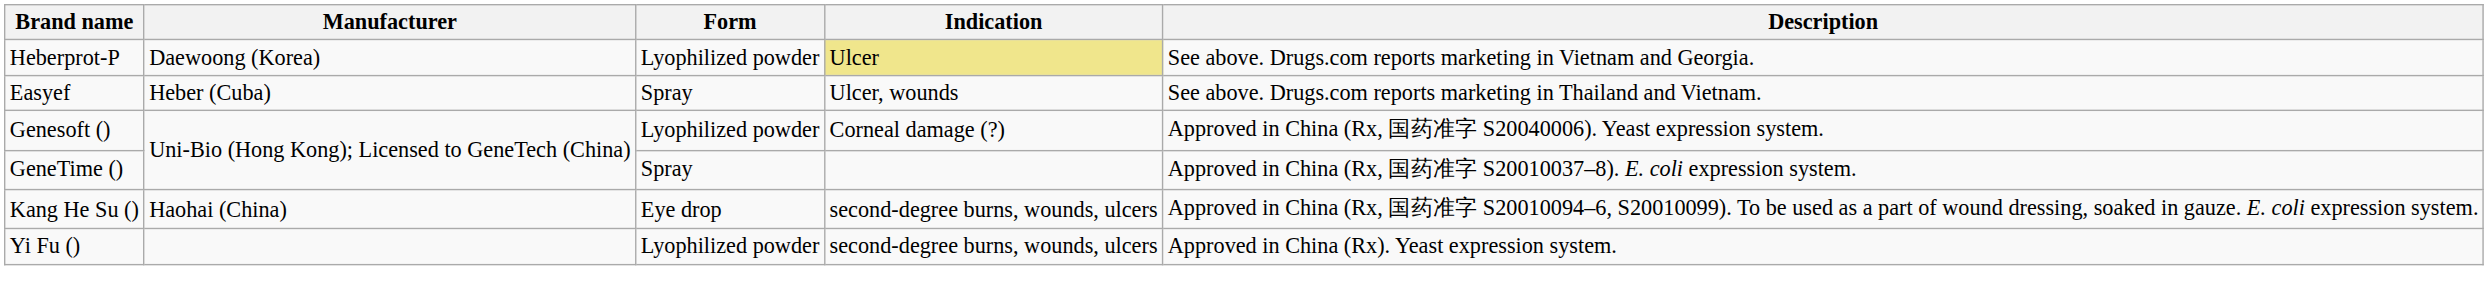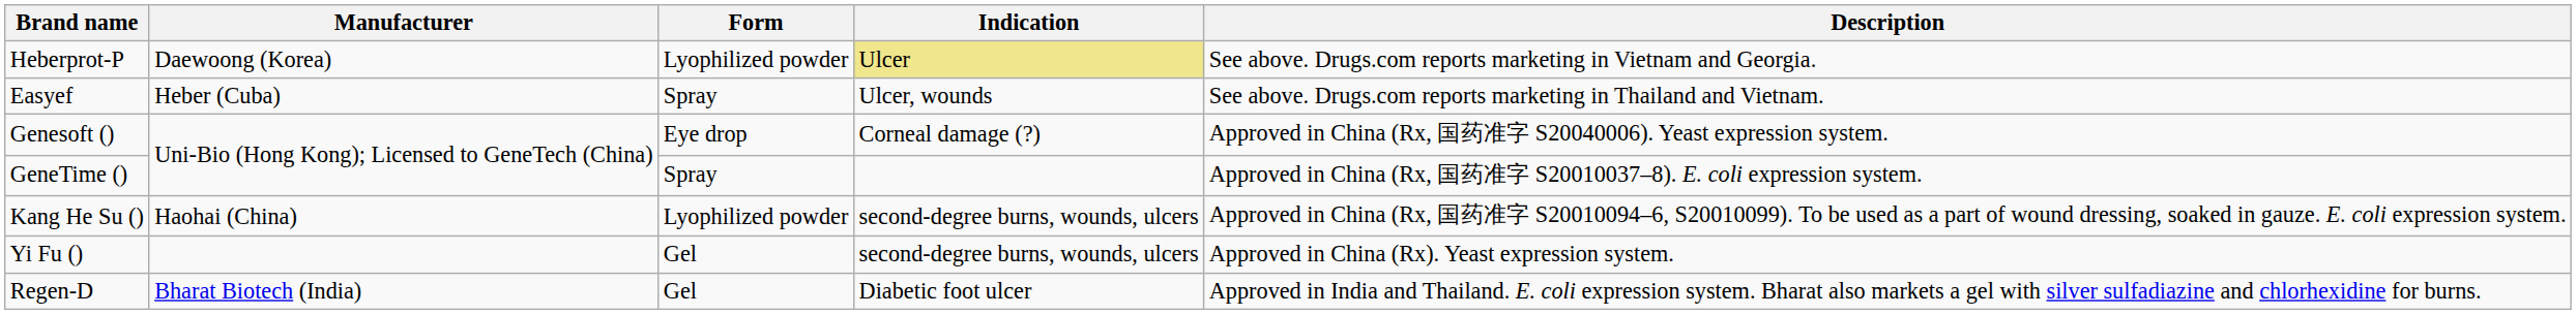Genesoft () | Form: Lyophilized powder -> Eye drop
Kang He Su () | Form: Eye drop -> Lyophilized powder
Yi Fu () | Form: Lyophilized powder -> Gel
+ row: Regen-D | Bharat Biotech (India) | Gel | Diabetic foot ulcer | Approved in India and Thailand. E. coli expression system. Bharat also markets a gel with silver sulfadiazine and chlorhexidine for burns.
